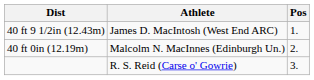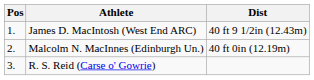columns swapped: Pos <-> Dist
